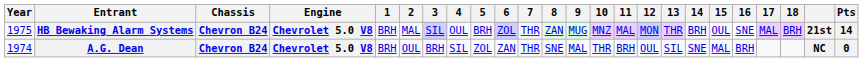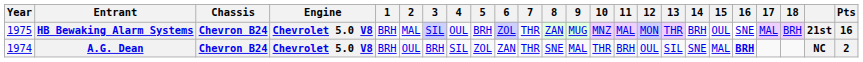HB Bewaking Alarm Systems | Pts: 14 -> 16
A.G. Dean | 16: normal -> bold
A.G. Dean | Pts: 0 -> 2
